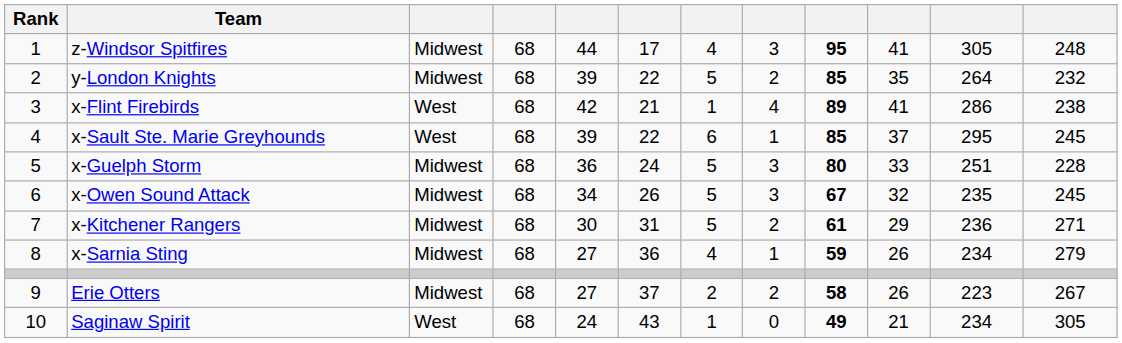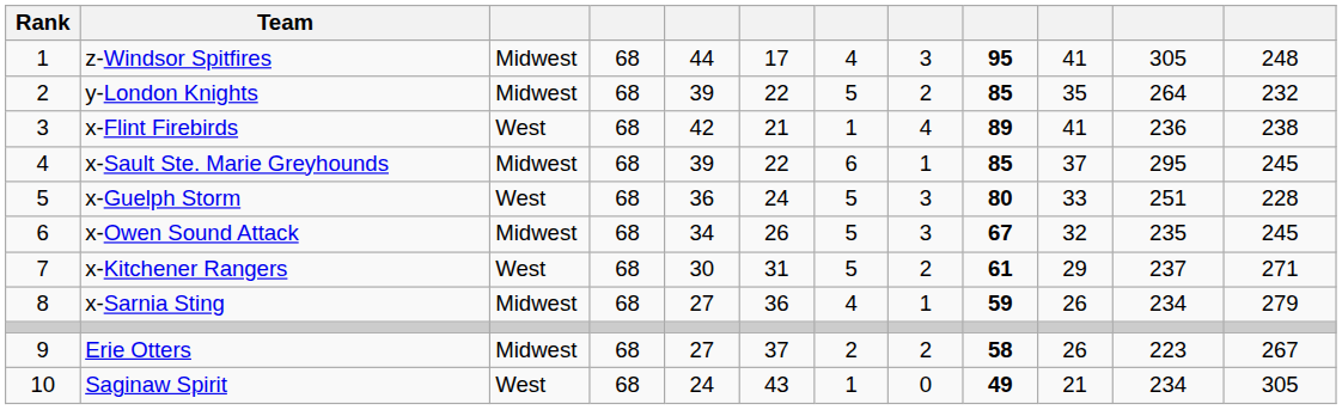x-Flint Firebirds | column 11: 286 -> 236
x-Sault Ste. Marie Greyhounds | column 3: West -> Midwest
x-Guelph Storm | column 3: Midwest -> West
x-Kitchener Rangers | column 3: Midwest -> West
x-Kitchener Rangers | column 11: 236 -> 237
